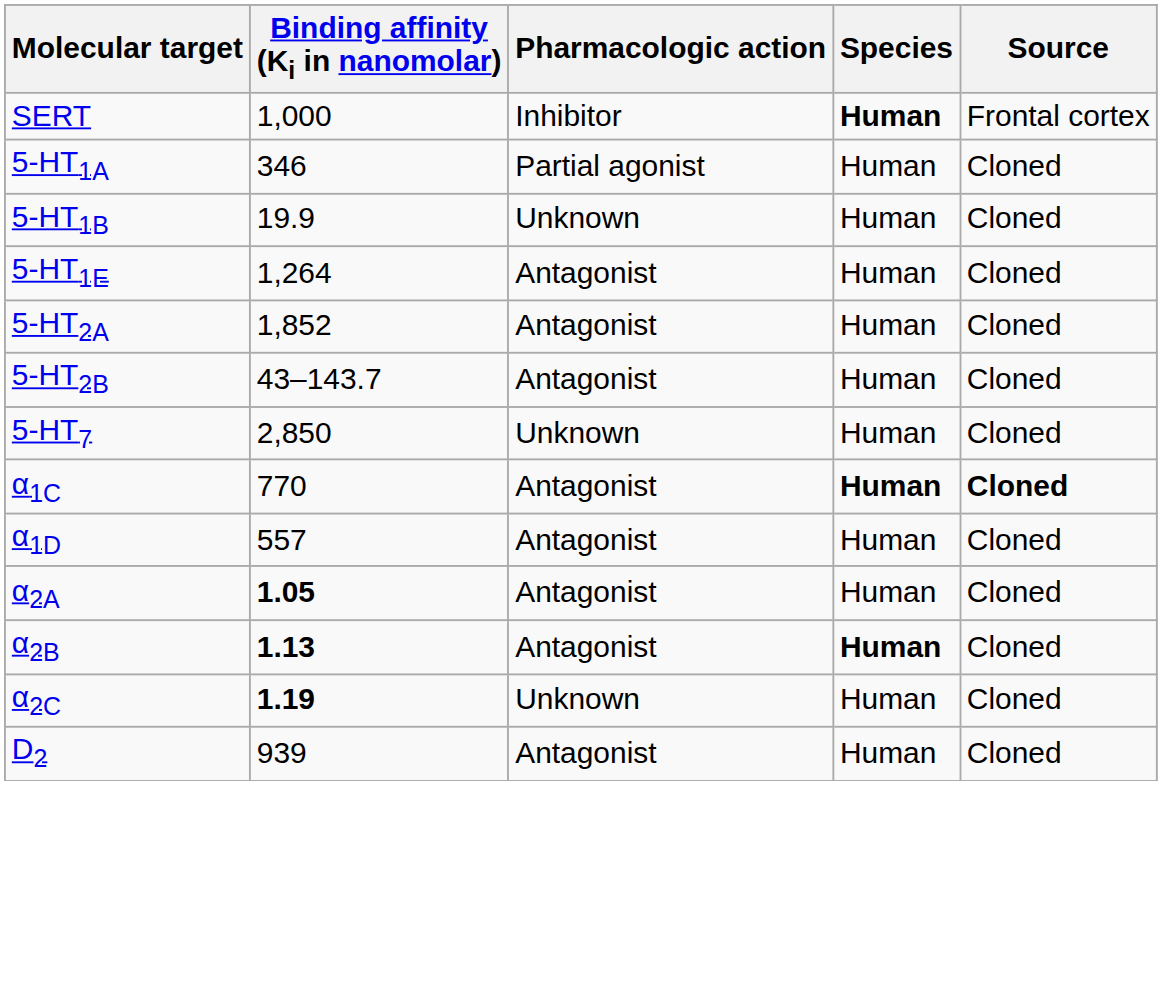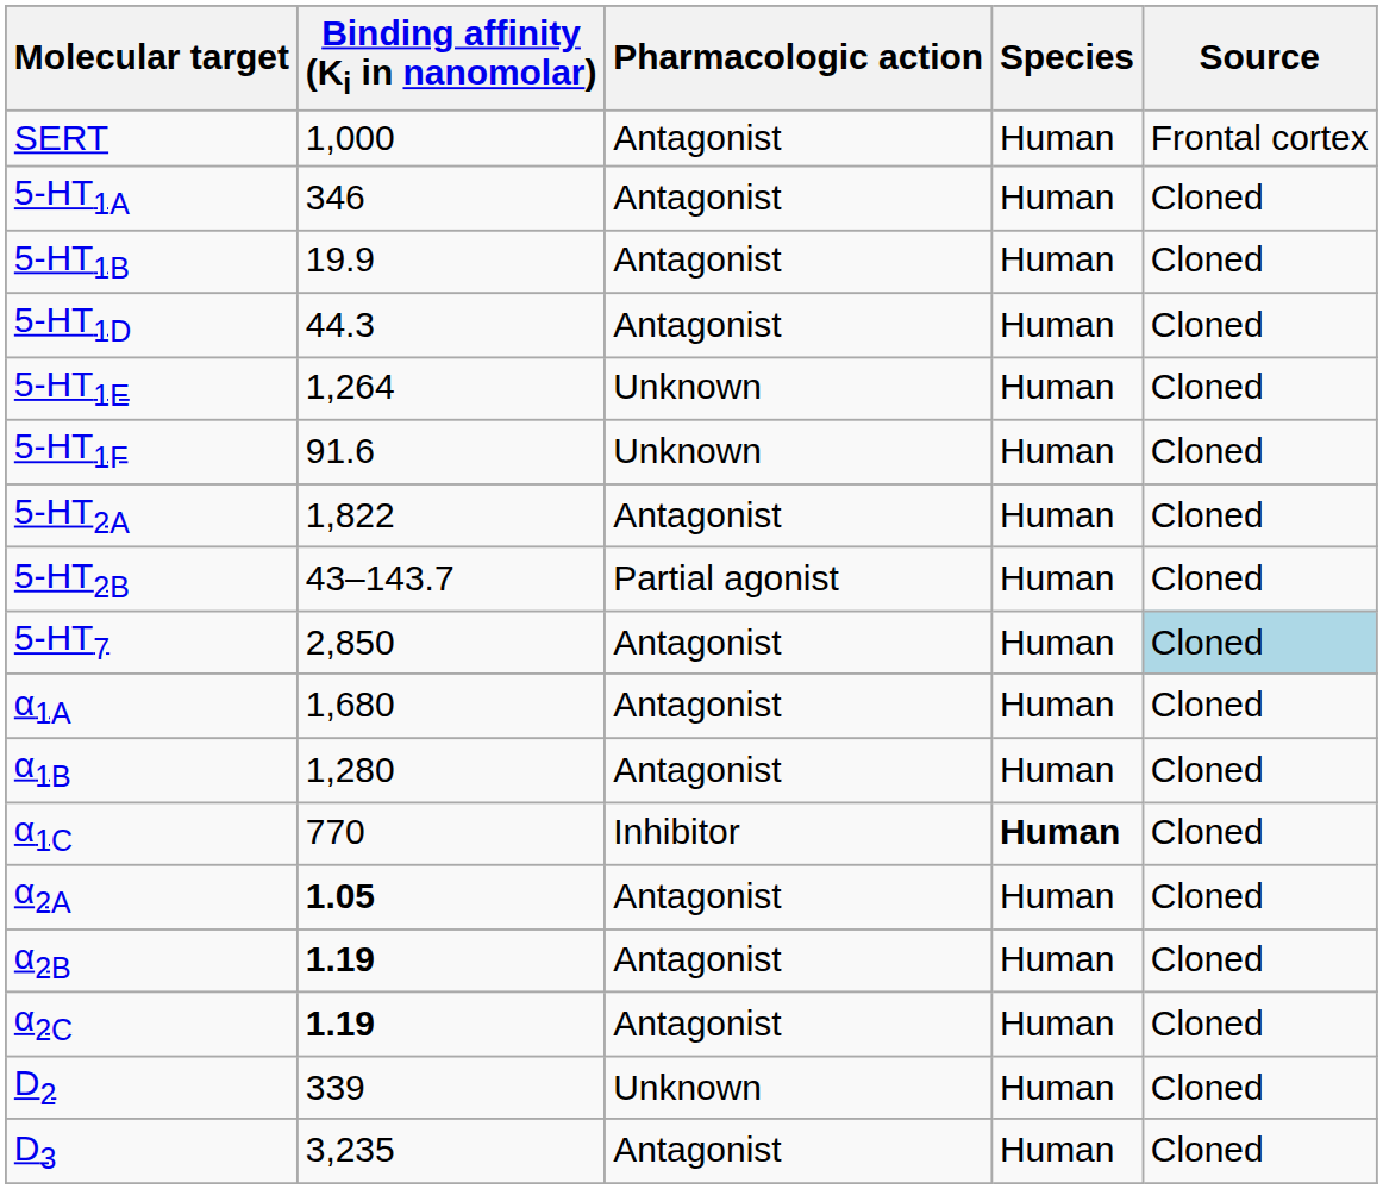SERT | Pharmacologic action: Inhibitor -> Antagonist
SERT | Species: bold -> normal
5-HT1A | Pharmacologic action: Partial agonist -> Antagonist
5-HT1B | Pharmacologic action: Unknown -> Antagonist
+ row: 5-HT1D | 44.3 | Antagonist | Human | Cloned
5-HT1E | Pharmacologic action: Antagonist -> Unknown
+ row: 5-HT1F | 91.6 | Unknown | Human | Cloned
5-HT2A | Binding affinity (Ki in nanomolar): 1,852 -> 1,822
5-HT2B | Pharmacologic action: Antagonist -> Partial agonist
5-HT7 | Pharmacologic action: Unknown -> Antagonist
5-HT7 | Source: no background -> lightblue background
+ row: α1A | 1,680 | Antagonist | Human | Cloned
+ row: α1B | 1,280 | Antagonist | Human | Cloned
α1C | Pharmacologic action: Antagonist -> Inhibitor
α1C | Source: bold -> normal
- row: α1D | 557 | Antagonist | Human | Cloned
α2B | Binding affinity (Ki in nanomolar): 1.13 -> 1.19
α2B | Species: bold -> normal
α2C | Pharmacologic action: Unknown -> Antagonist
D2 | Binding affinity (Ki in nanomolar): 939 -> 339
D2 | Pharmacologic action: Antagonist -> Unknown
+ row: D3 | 3,235 | Antagonist | Human | Cloned
